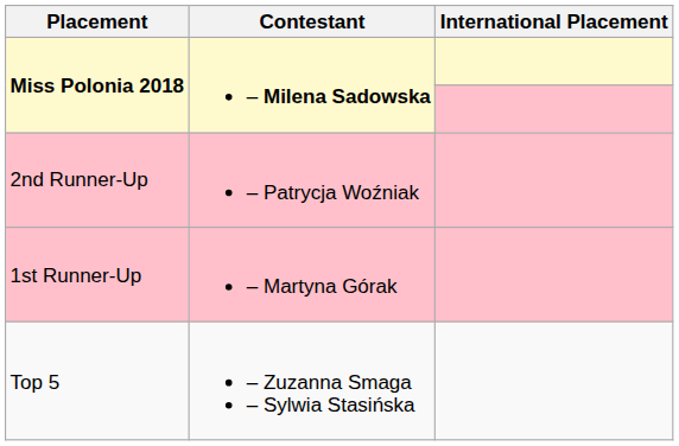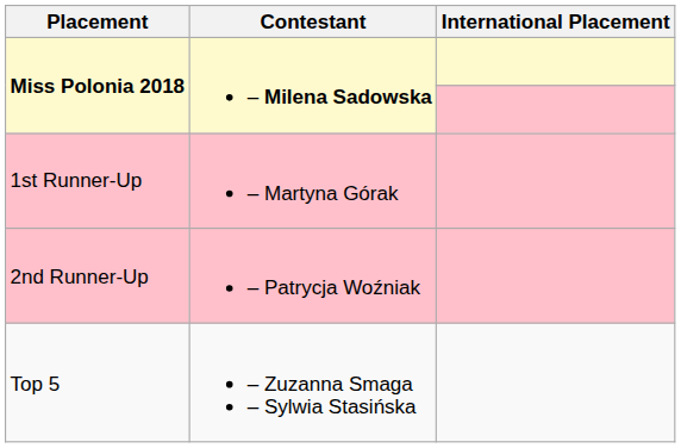rows swapped: 1st Runner-Up <-> 2nd Runner-Up
